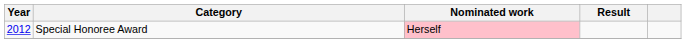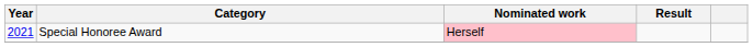Special Honoree Award | Year: 2012 -> 2021
